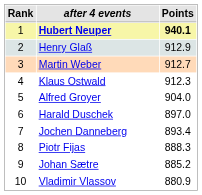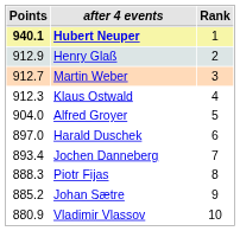columns swapped: Rank <-> Points
